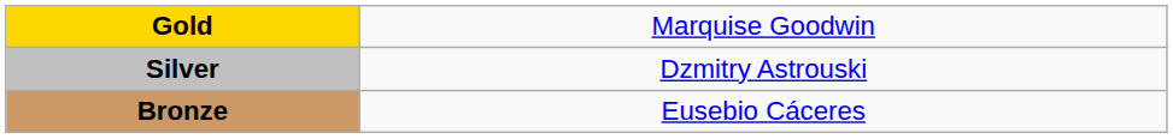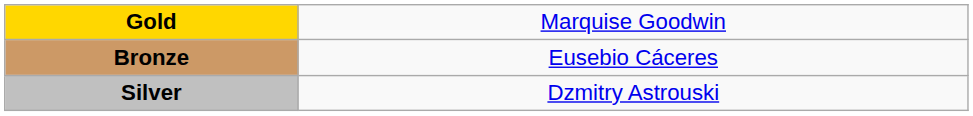rows swapped: Silver <-> Bronze
